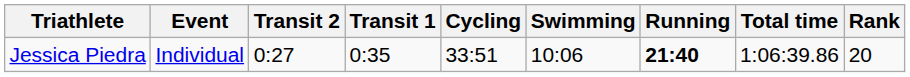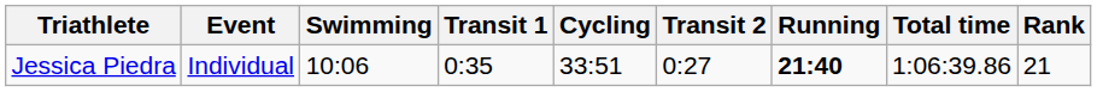columns swapped: Swimming <-> Transit 2
Jessica Piedra | Rank: 20 -> 21
